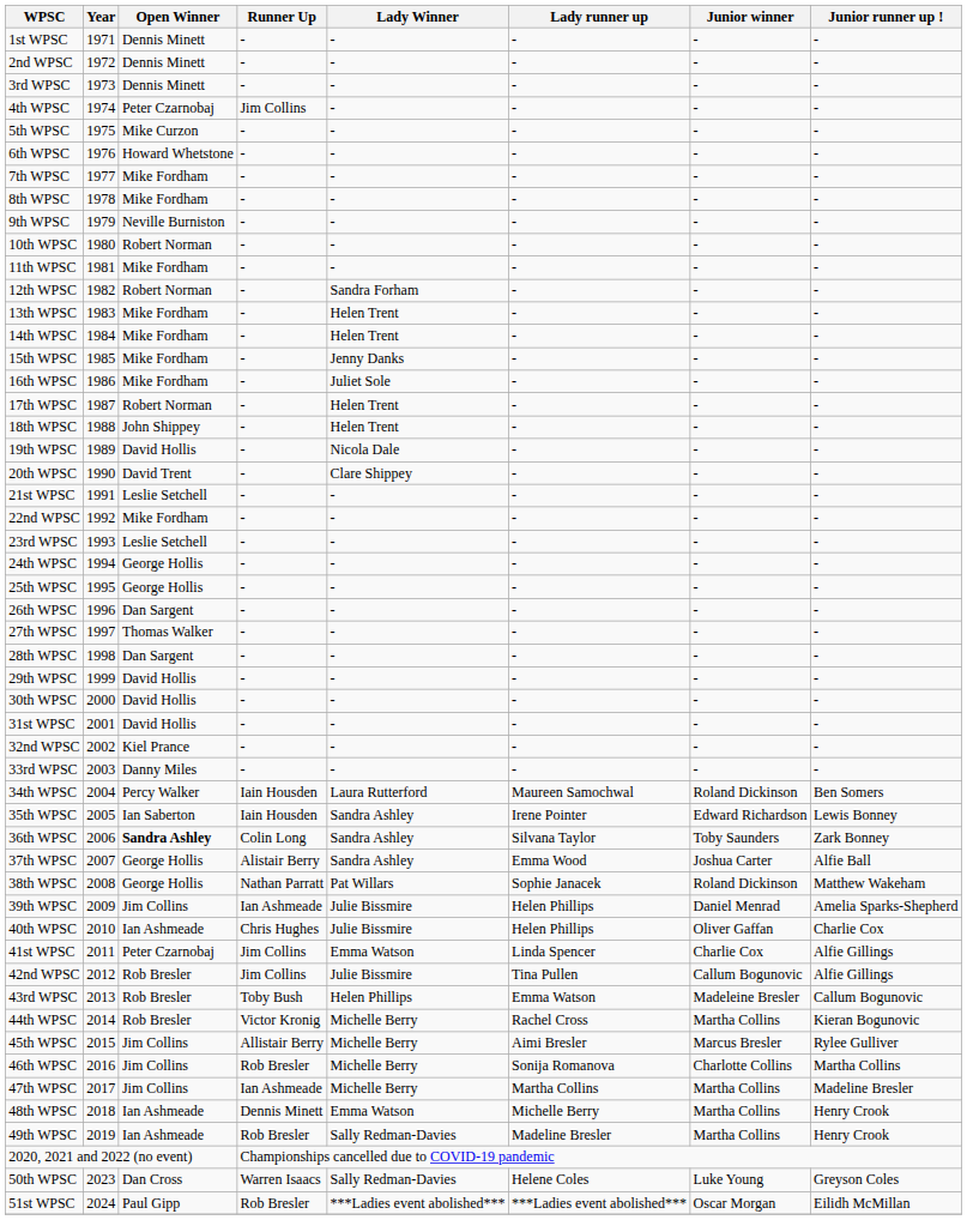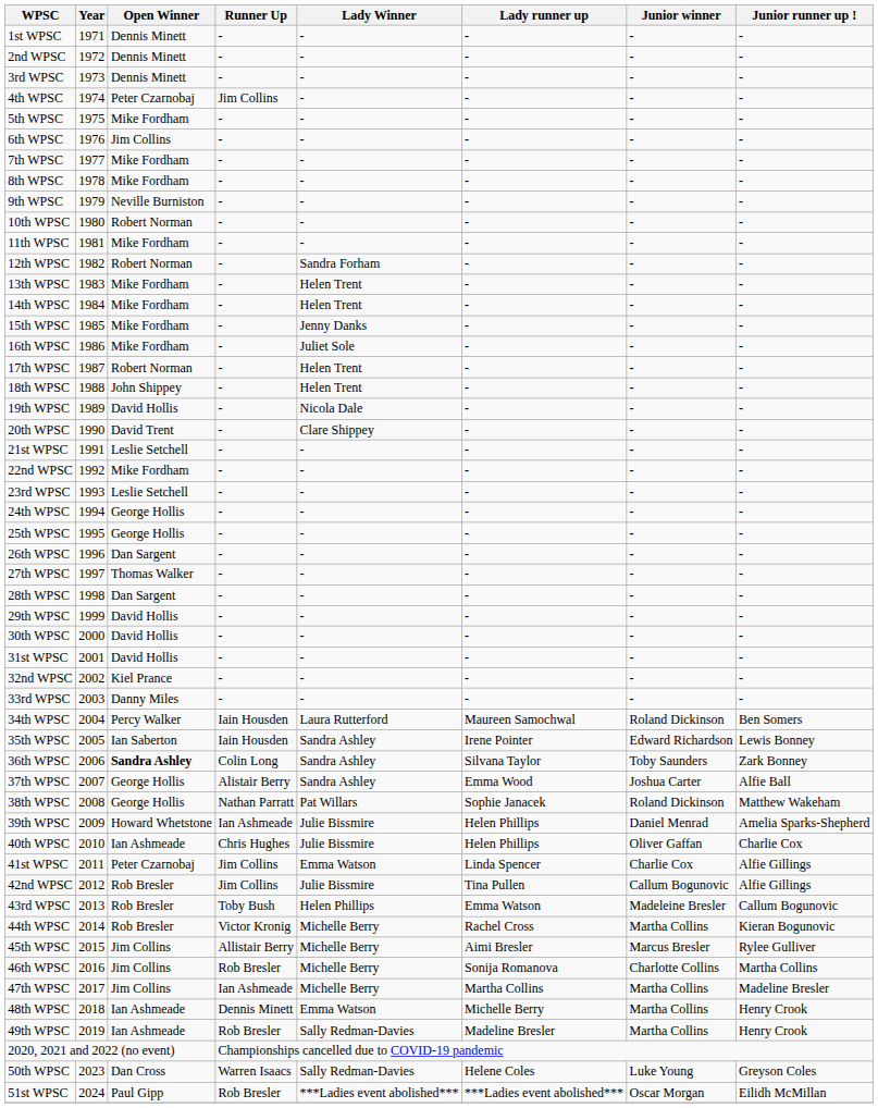5th WPSC | Open Winner: Mike Curzon -> Mike Fordham
6th WPSC | Open Winner: Howard Whetstone -> Jim Collins
39th WPSC | Open Winner: Jim Collins -> Howard Whetstone
